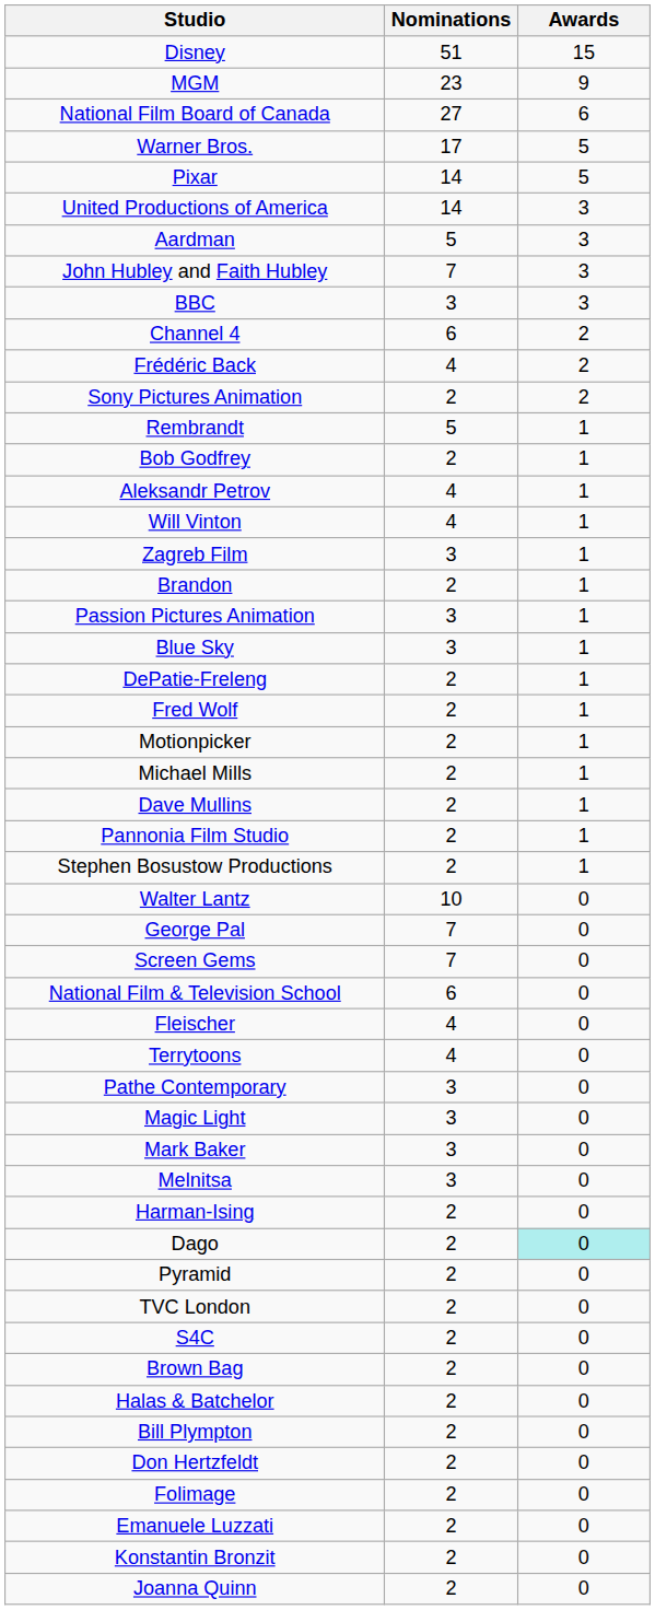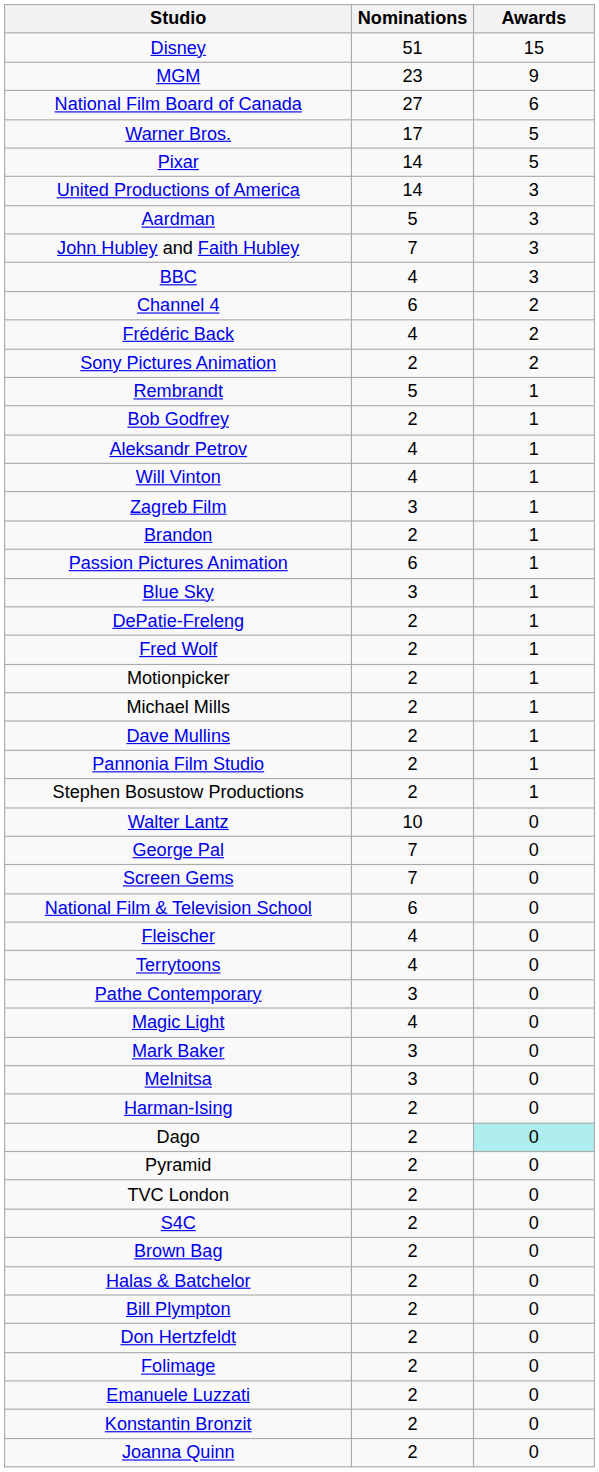BBC | Nominations: 3 -> 4
Passion Pictures Animation | Nominations: 3 -> 6
Magic Light | Nominations: 3 -> 4
